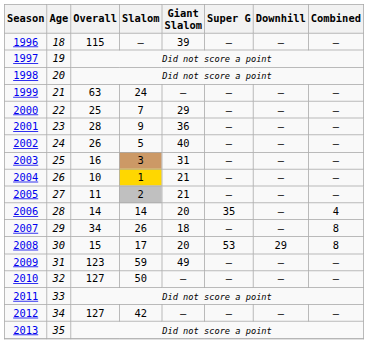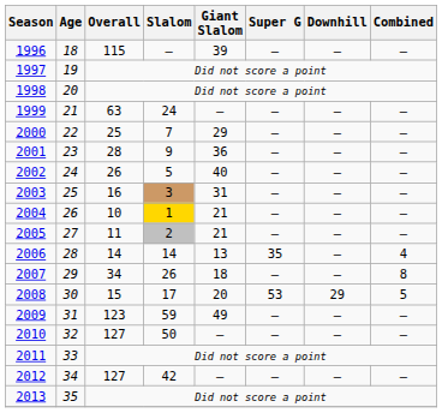2006 | Giant Slalom: 20 -> 13
2008 | Combined: 8 -> 5
